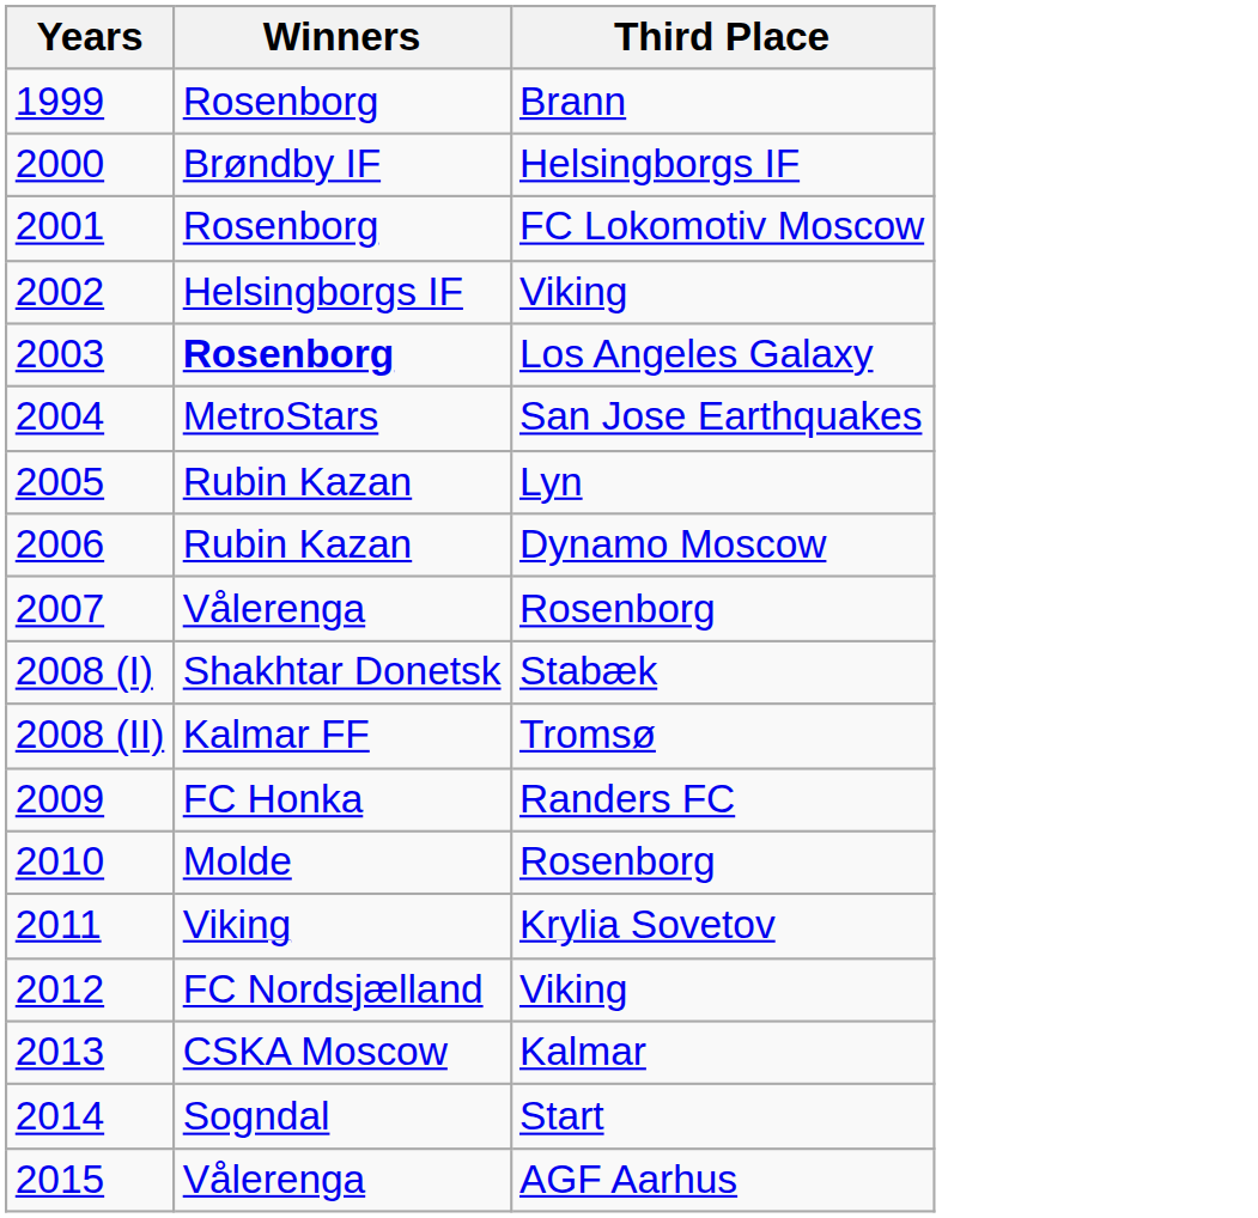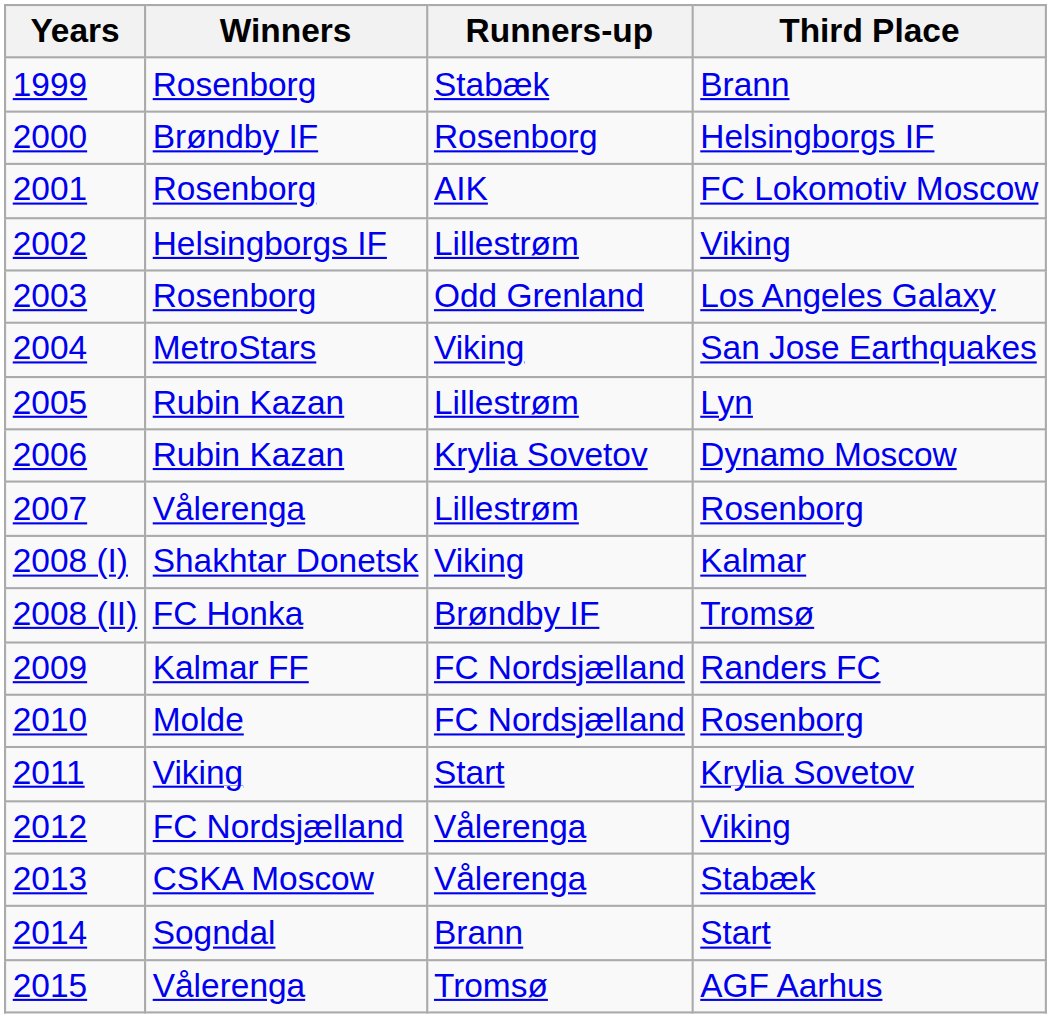+ column: Runners-up | Stabæk | Rosenborg | AIK | Lillestrøm | Odd Grenland | Viking | Lillestrøm | Krylia Sovetov | Lillestrøm | Viking | Brøndby IF | FC Nordsjælland | FC Nordsjælland | Start | Vålerenga | Vålerenga | Brann | Tromsø
2003 | Winners: bold -> normal
2008 (I) | Third Place: Stabæk -> Kalmar
2008 (II) | Winners: Kalmar FF -> FC Honka
2009 | Winners: FC Honka -> Kalmar FF
2013 | Third Place: Kalmar -> Stabæk
